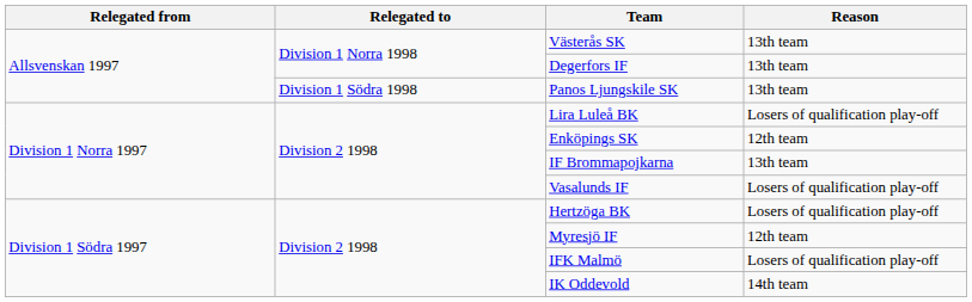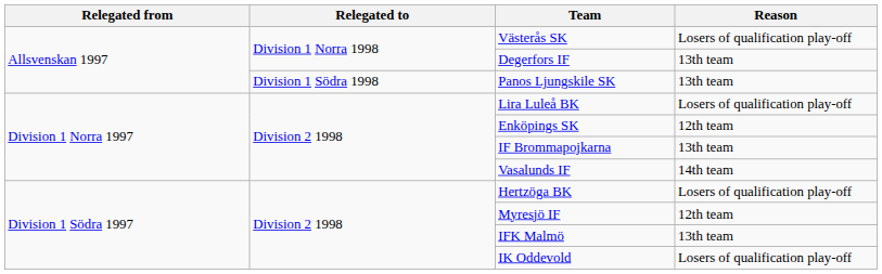Västerås SK | Reason: 13th team -> Losers of qualification play-off
Vasalunds IF | Reason: Losers of qualification play-off -> 14th team
IFK Malmö | Reason: Losers of qualification play-off -> 13th team
IK Oddevold | Reason: 14th team -> Losers of qualification play-off
